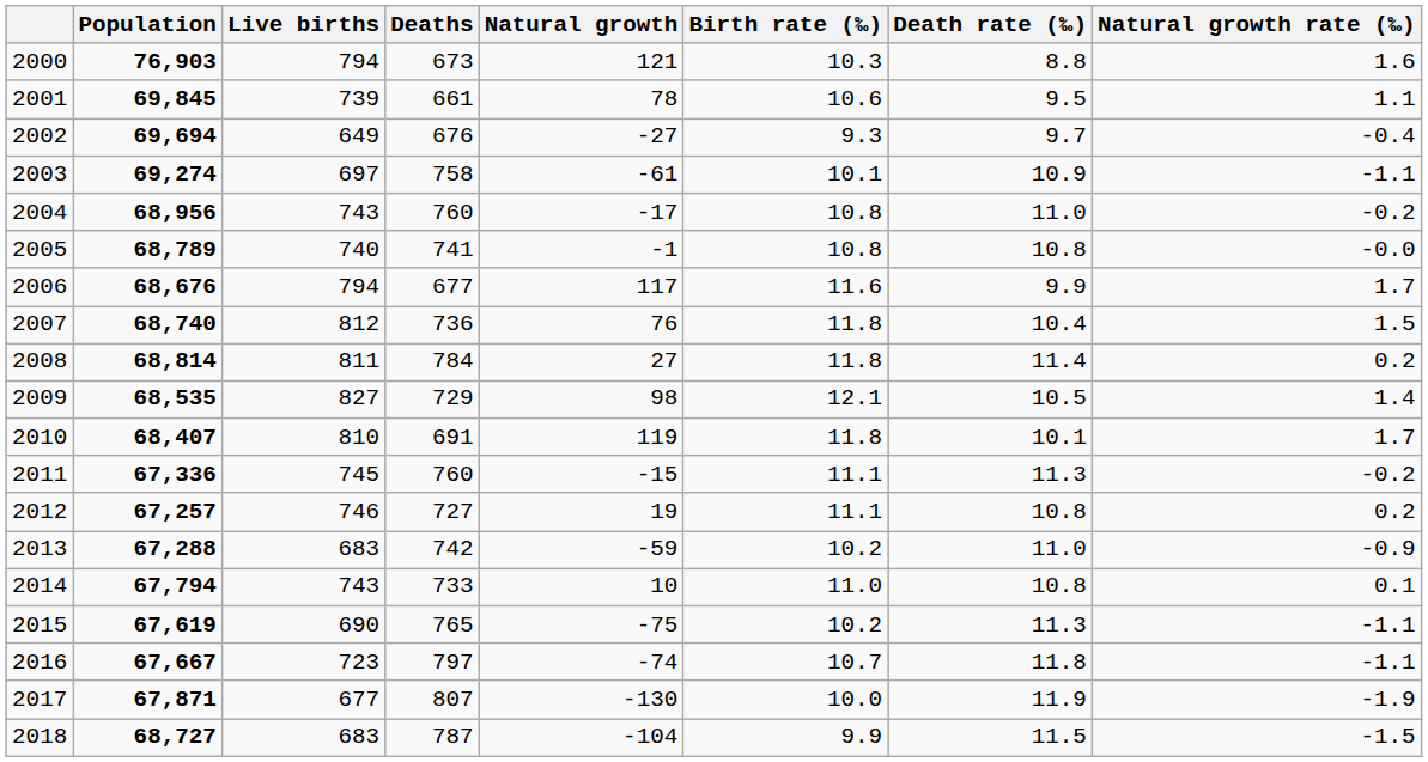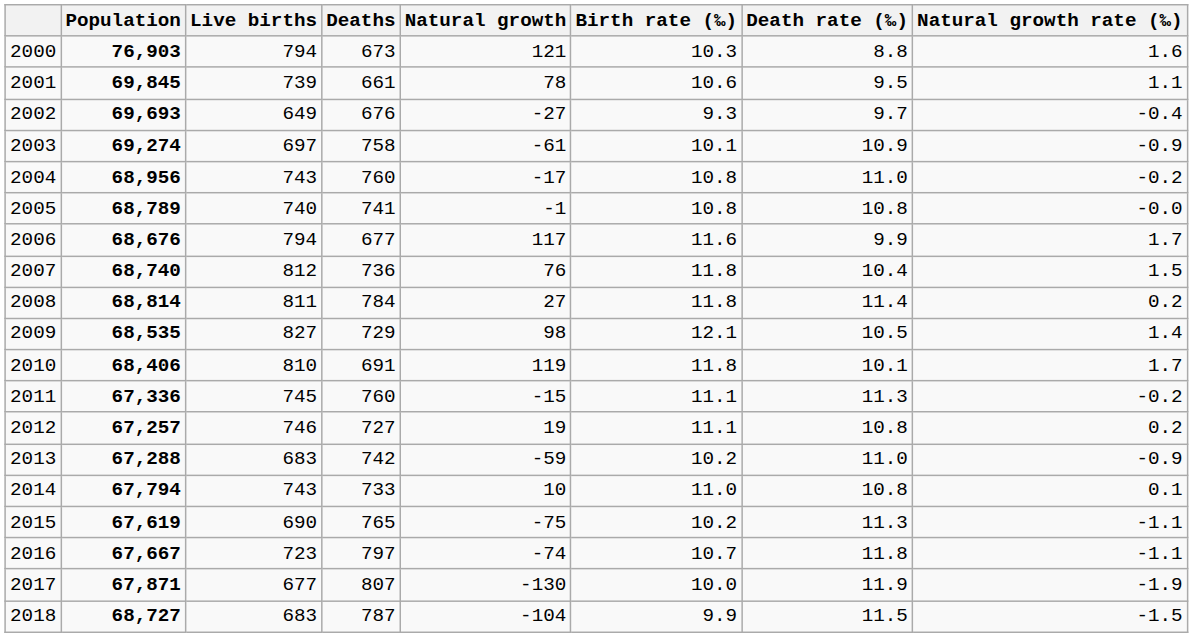2002 | Population: 69,694 -> 69,693
2003 | Natural growth rate (‰): -1.1 -> -0.9
2010 | Population: 68,407 -> 68,406
